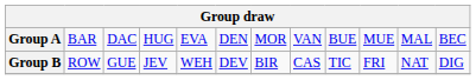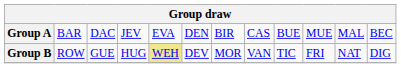Group A | column 4: HUG -> JEV
Group A | column 7: MOR -> BIR
Group A | column 8: VAN -> CAS
Group B | column 4: JEV -> HUG
Group B | column 5: no background -> khaki background
Group B | column 7: BIR -> MOR
Group B | column 8: CAS -> VAN
